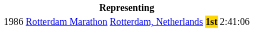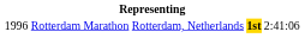Rotterdam Marathon | column 1: 1986 -> 1996
